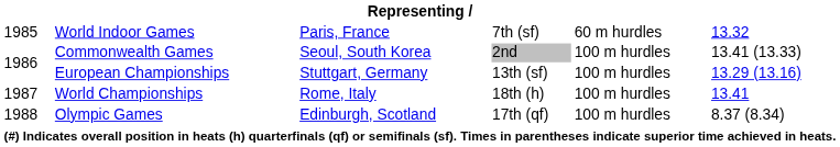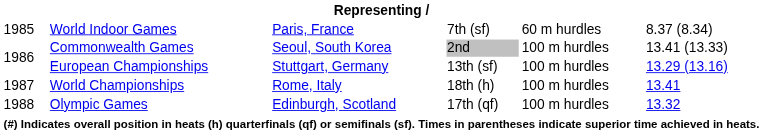World Indoor Games | column 6: 13.32 -> 8.37 (8.34)
Olympic Games | column 6: 8.37 (8.34) -> 13.32
